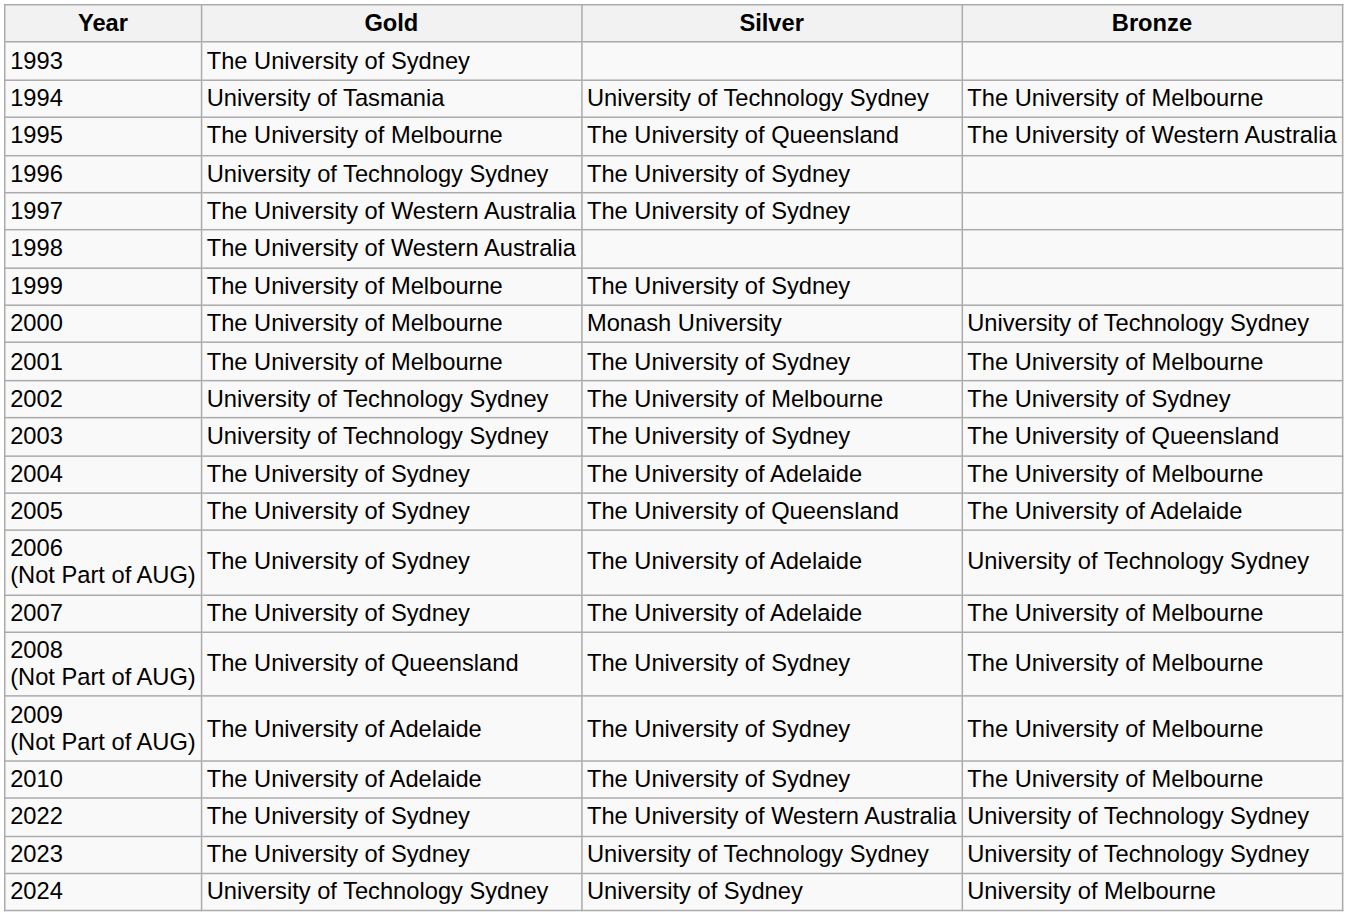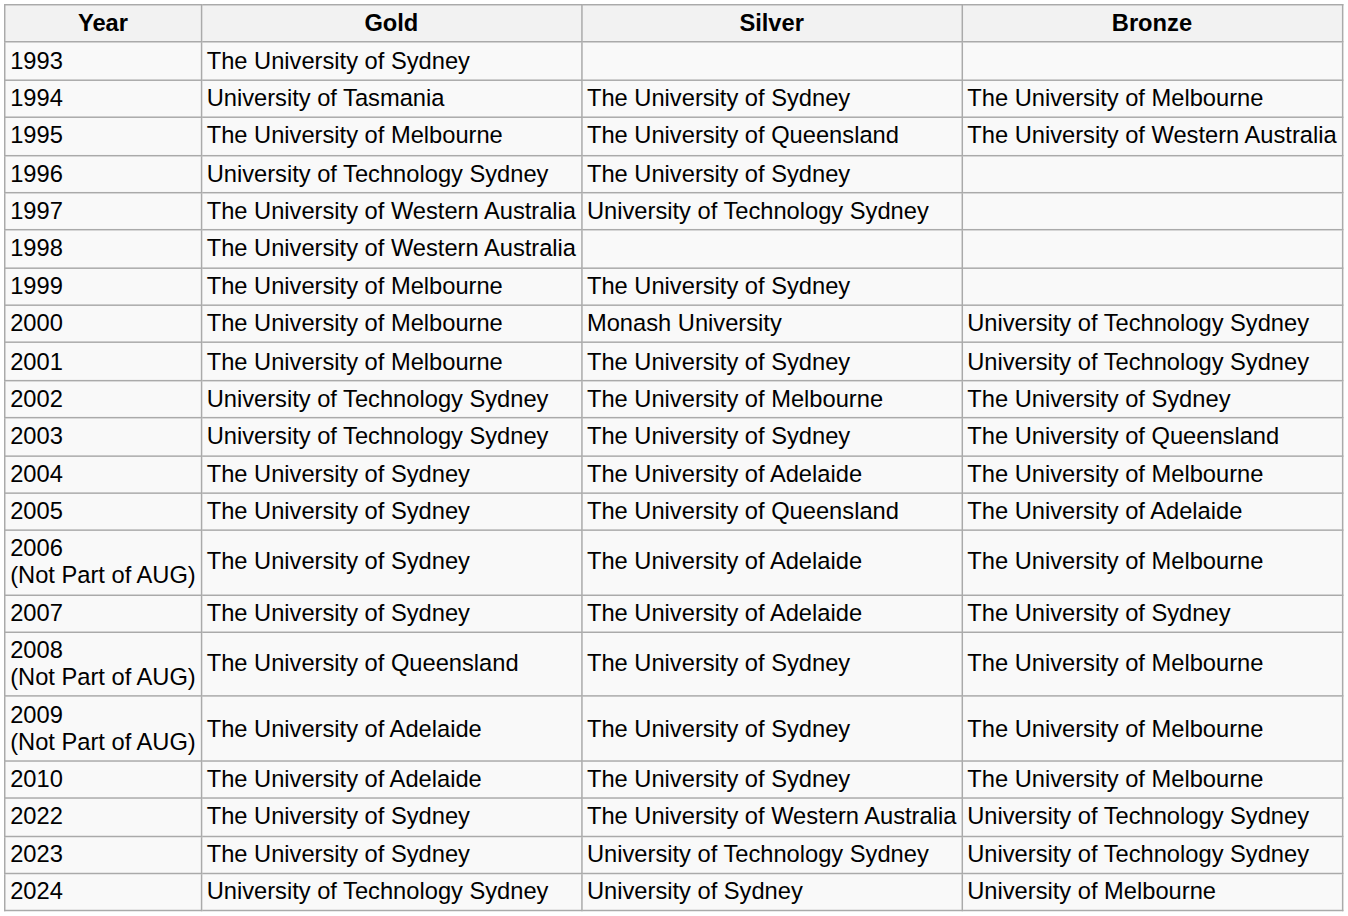1994 | Silver: University of Technology Sydney -> The University of Sydney
1997 | Silver: The University of Sydney -> University of Technology Sydney
2001 | Bronze: The University of Melbourne -> University of Technology Sydney
2006 (Not Part of AUG) | Bronze: University of Technology Sydney -> The University of Melbourne
2007 | Bronze: The University of Melbourne -> The University of Sydney
